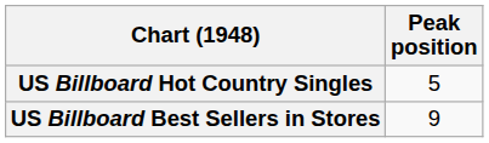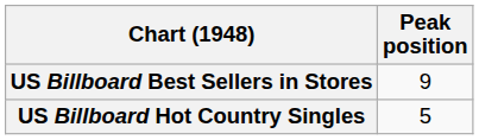rows swapped: US Billboard Hot Country Singles <-> US Billboard Best Sellers in Stores
